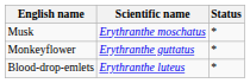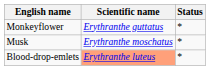rows swapped: Musk <-> Monkeyflower
Blood-drop-emlets | Scientific name: no background -> lightsalmon background
